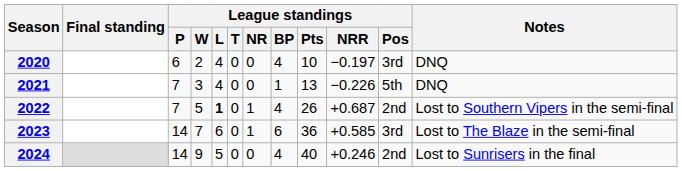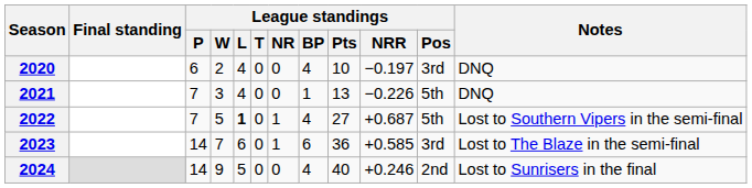2022 | League standings / Pts: 26 -> 27
2022 | League standings / Pos: 2nd -> 5th
